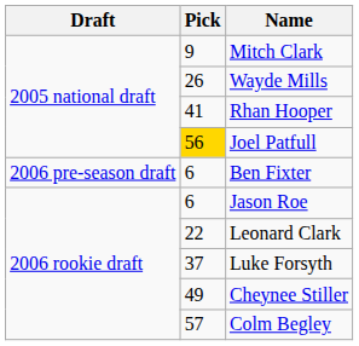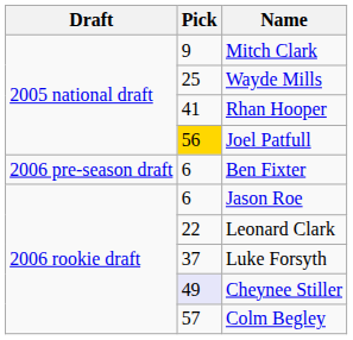Wayde Mills | Pick: 26 -> 25
Cheynee Stiller | Pick: no background -> lavender background
